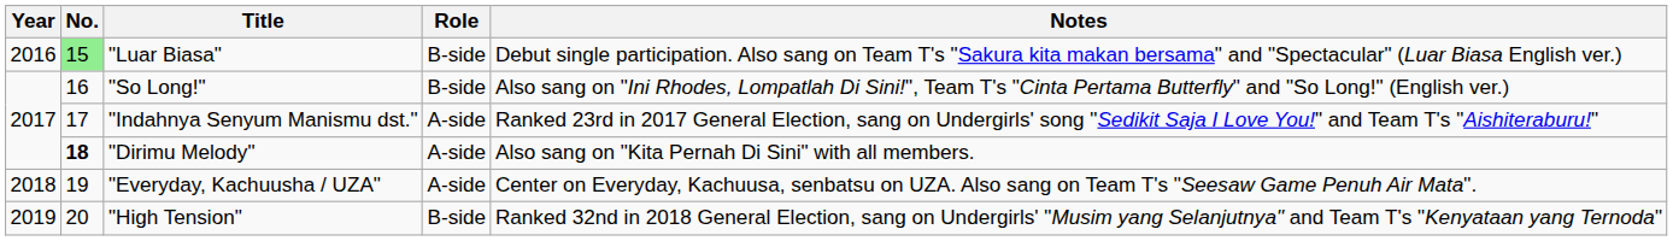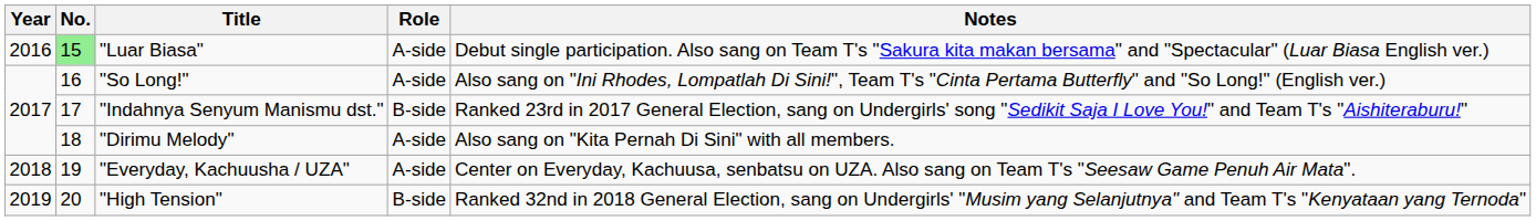"Luar Biasa" | Role: B-side -> A-side
"So Long!" | Role: B-side -> A-side
"Indahnya Senyum Manismu dst." | Role: A-side -> B-side
"Dirimu Melody" | No.: bold -> normal
